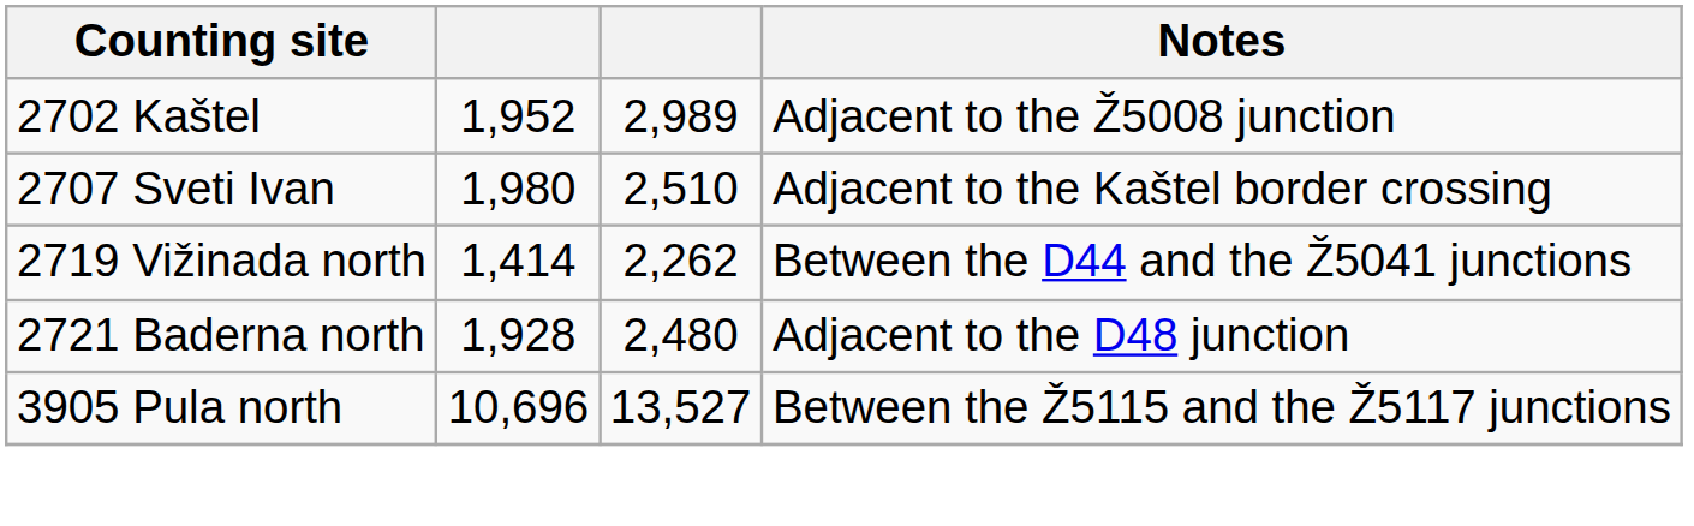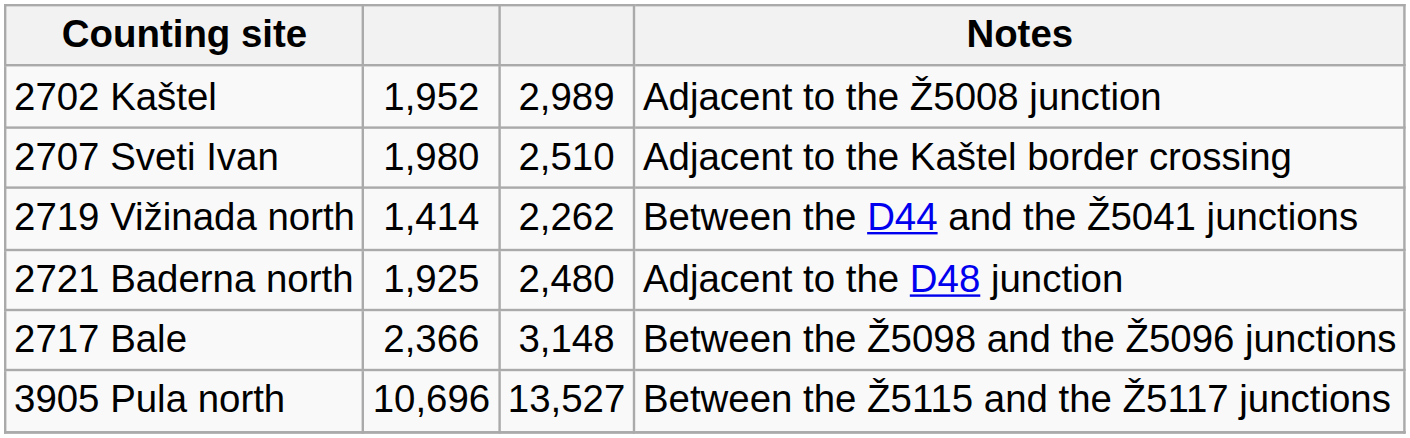2721 Baderna north | column 2: 1,928 -> 1,925
+ row: 2717 Bale | 2,366 | 3,148 | Between the Ž5098 and the Ž5096 junctions
